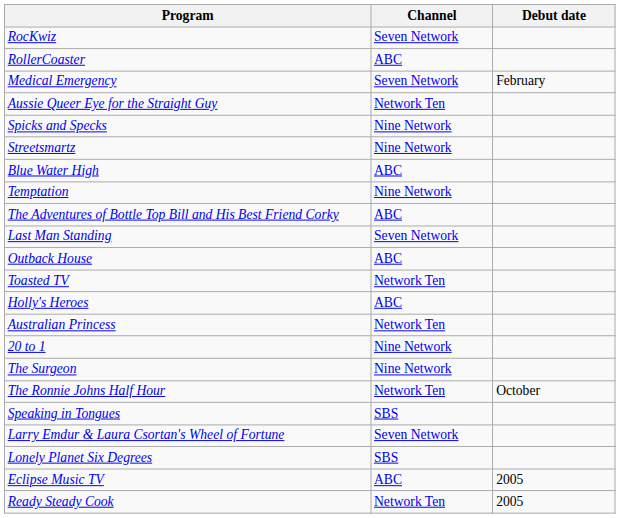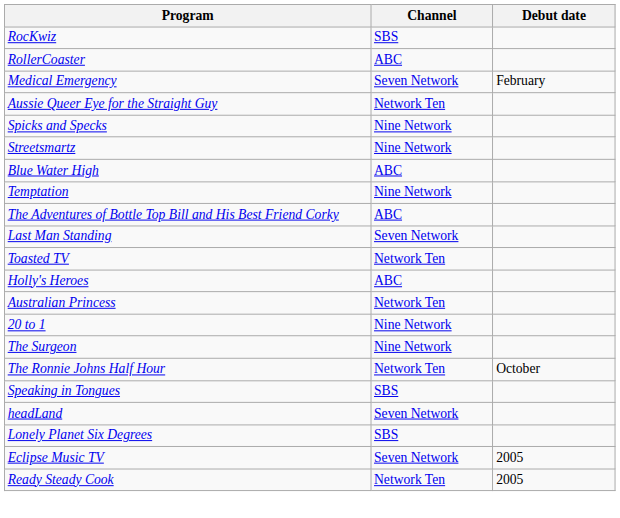RocKwiz | Channel: Seven Network -> SBS
- row: Outback House | ABC
+ row: headLand | Seven Network
- row: Larry Emdur & Laura Csortan's Wheel of Fortune | Seven Network
Eclipse Music TV | Channel: ABC -> Seven Network
